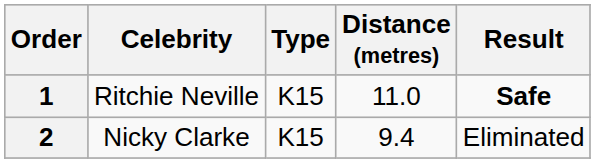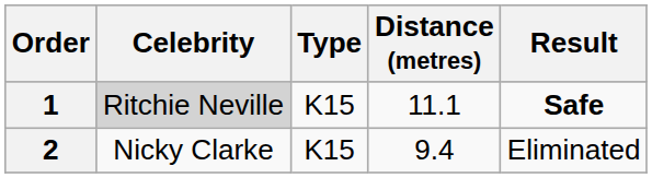1 | Celebrity: no background -> lightgrey background
1 | Distance (metres): 11.0 -> 11.1
